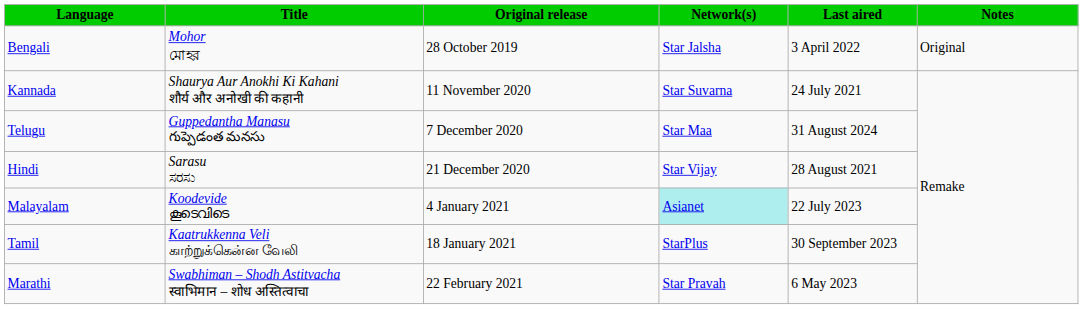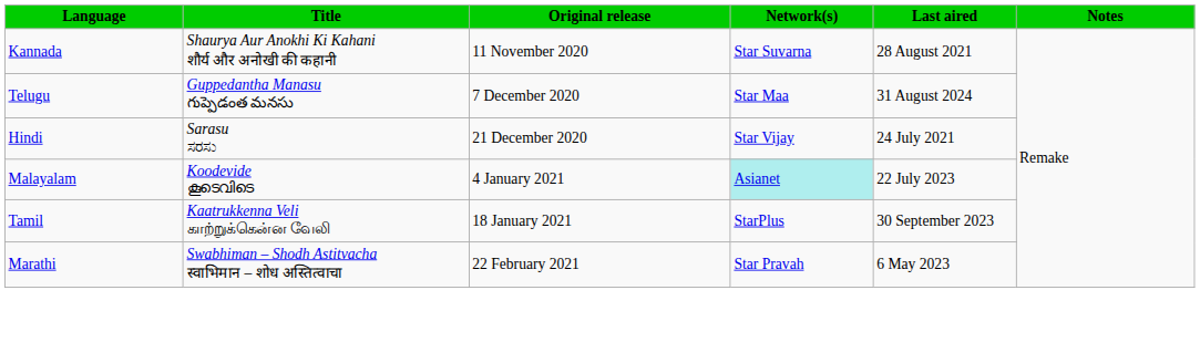- row: Bengali | Mohor মোহর | 28 October 2019 | Star Jalsha | 3 April 2022 | Original
Kannada | Last aired: 24 July 2021 -> 28 August 2021
Hindi | Last aired: 28 August 2021 -> 24 July 2021
